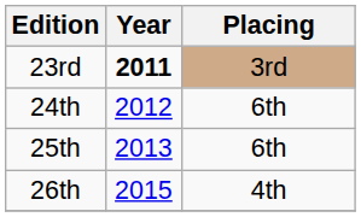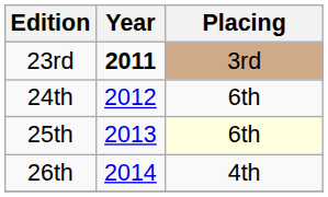25th | Placing: no background -> lightyellow background
26th | Year: 2015 -> 2014
